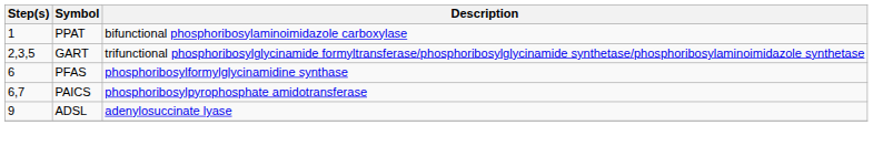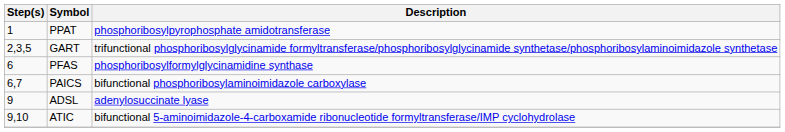PPAT | Description: bifunctional phosphoribosylaminoimidazole carboxylase -> phosphoribosylpyrophosphate amidotransferase
PAICS | Description: phosphoribosylpyrophosphate amidotransferase -> bifunctional phosphoribosylaminoimidazole carboxylase
+ row: 9,10 | ATIC | bifunctional 5-aminoimidazole-4-carboxamide ribonucleotide formyltransferase/IMP cyclohydrolase
